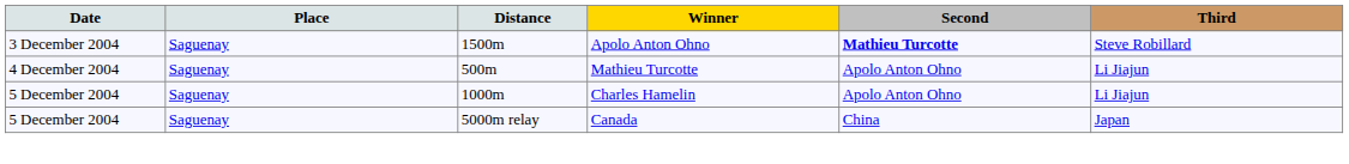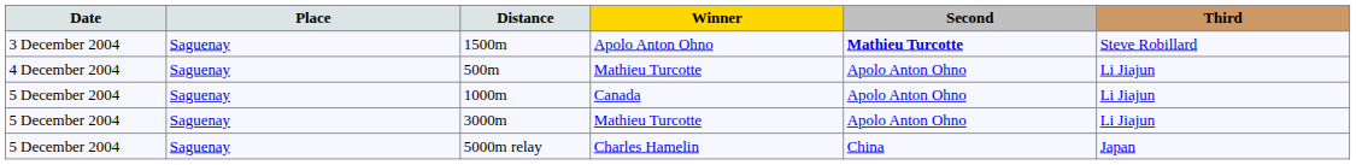1000m | Winner: Charles Hamelin -> Canada
+ row: 5 December 2004 | Saguenay | 3000m | Mathieu Turcotte | Apolo Anton Ohno | Li Jiajun
5000m relay | Winner: Canada -> Charles Hamelin
